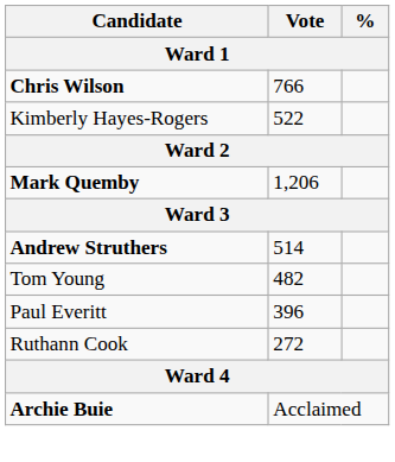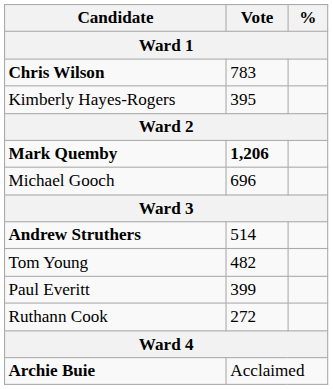Chris Wilson | Vote: 766 -> 783
Kimberly Hayes-Rogers | Vote: 522 -> 395
Mark Quemby | Vote: normal -> bold
+ row: Michael Gooch | 696
Paul Everitt | Vote: 396 -> 399
